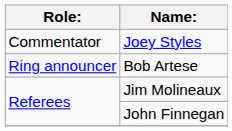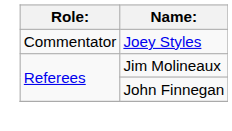- row: Ring announcer | Bob Artese
